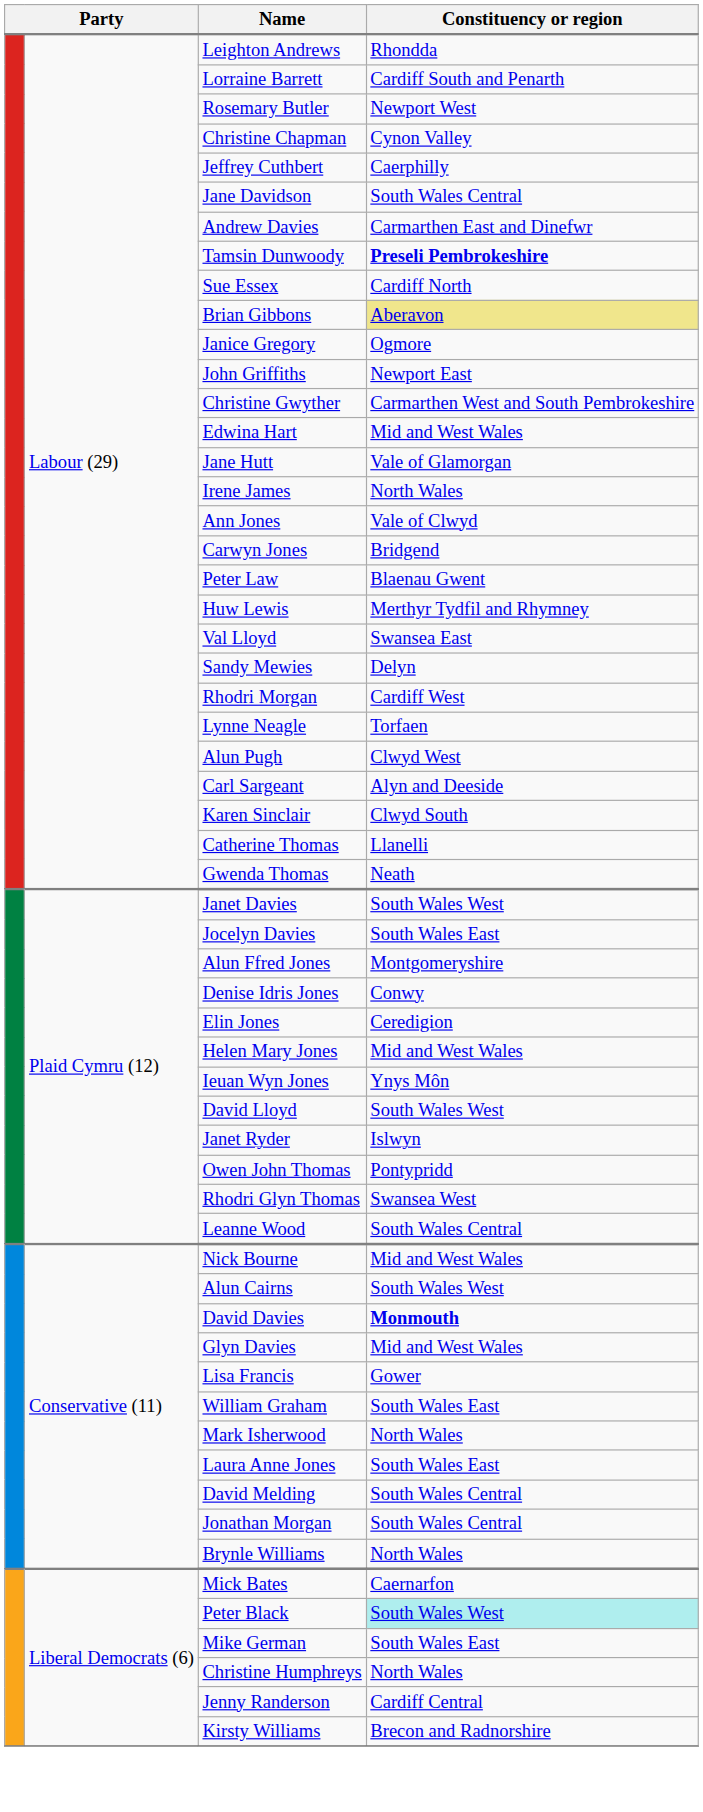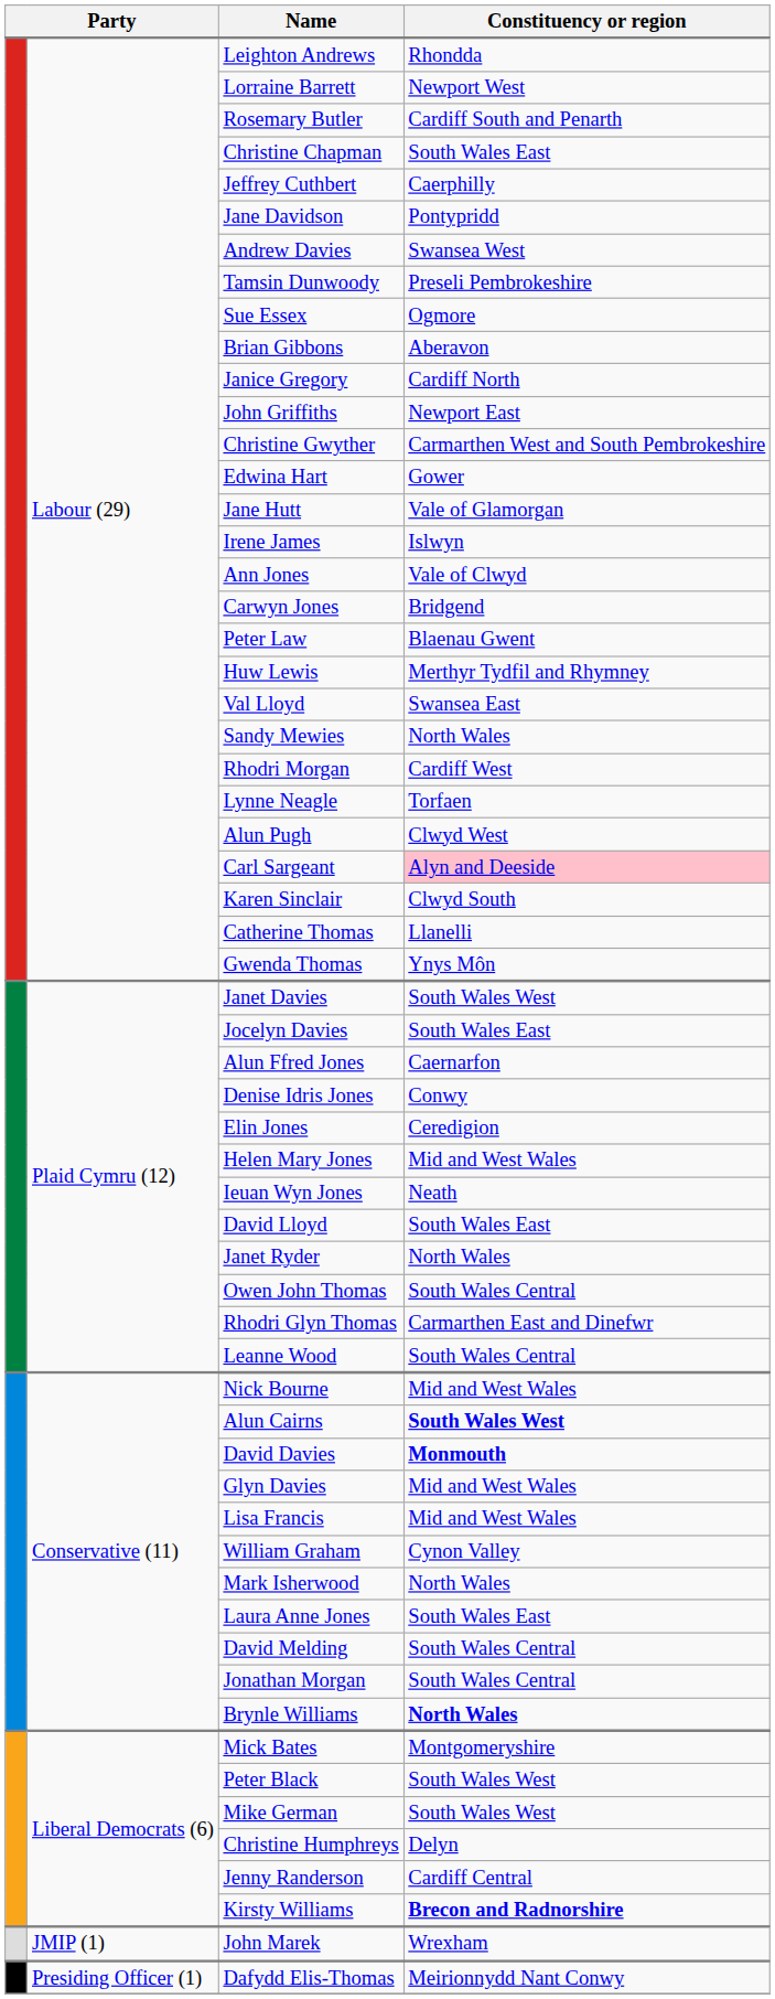Lorraine Barrett | Constituency or region: Cardiff South and Penarth -> Newport West
Rosemary Butler | Constituency or region: Newport West -> Cardiff South and Penarth
Christine Chapman | Constituency or region: Cynon Valley -> South Wales East
Jane Davidson | Constituency or region: South Wales Central -> Pontypridd
Andrew Davies | Constituency or region: Carmarthen East and Dinefwr -> Swansea West
Tamsin Dunwoody | Constituency or region: bold -> normal
Sue Essex | Constituency or region: Cardiff North -> Ogmore
Brian Gibbons | Constituency or region: khaki background -> no background
Janice Gregory | Constituency or region: Ogmore -> Cardiff North
Edwina Hart | Constituency or region: Mid and West Wales -> Gower
Irene James | Constituency or region: North Wales -> Islwyn
Sandy Mewies | Constituency or region: Delyn -> North Wales
Carl Sargeant | Constituency or region: no background -> pink background
Gwenda Thomas | Constituency or region: Neath -> Ynys Môn
Alun Ffred Jones | Constituency or region: Montgomeryshire -> Caernarfon
Ieuan Wyn Jones | Constituency or region: Ynys Môn -> Neath
David Lloyd | Constituency or region: South Wales West -> South Wales East
Janet Ryder | Constituency or region: Islwyn -> North Wales
Owen John Thomas | Constituency or region: Pontypridd -> South Wales Central
Rhodri Glyn Thomas | Constituency or region: Swansea West -> Carmarthen East and Dinefwr
Alun Cairns | Constituency or region: normal -> bold
Lisa Francis | Constituency or region: Gower -> Mid and West Wales
William Graham | Constituency or region: South Wales East -> Cynon Valley
Brynle Williams | Constituency or region: normal -> bold
Mick Bates | Constituency or region: Caernarfon -> Montgomeryshire
Peter Black | Constituency or region: paleturquoise background -> no background
Mike German | Constituency or region: South Wales East -> South Wales West
Christine Humphreys | Constituency or region: North Wales -> Delyn
Kirsty Williams | Constituency or region: normal -> bold
+ row: JMIP (1) | John Marek | Wrexham
+ row: Presiding Officer (1) | Dafydd Elis-Thomas | Meirionnydd Nant Conwy
